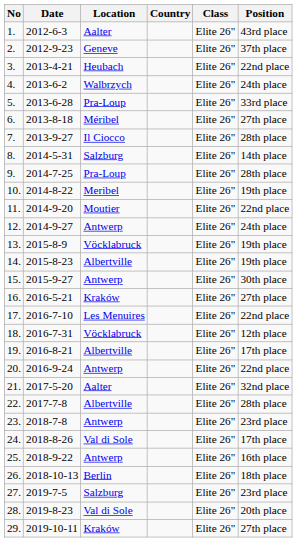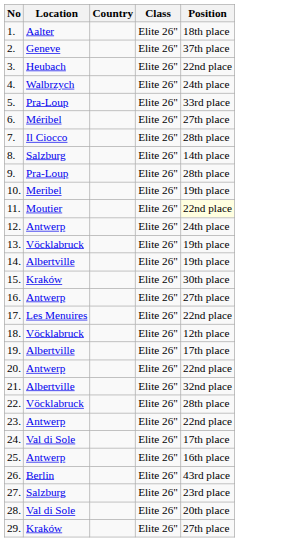- column: Date | 2012-6-3 | 2012-9-23 | 2013-4-21 | 2013-6-2 | 2013-6-28 | 2013-8-18 | 2013-9-27 | 2014-5-31 | 2014-7-25 | 2014-8-22 | 2014-9-20 | 2014-9-27 | 2015-8-9 | 2015-8-23 | 2015-9-27 | 2016-5-21 | 2016-7-10 | 2016-7-31 | 2016-8-21 | 2016-9-24 | 2017-5-20 | 2017-7-8 | 2018-7-8 | 2018-8-26 | 2018-9-22 | 2018-10-13 | 2019-7-5 | 2019-8-23 | 2019-10-11
1. | Position: 43rd place -> 18th place
11. | Position: no background -> lightyellow background
15. | Location: Antwerp -> Kraków
16. | Location: Kraków -> Antwerp
21. | Location: Aalter -> Albertville
22. | Location: Albertville -> Vöcklabruck
23. | Position: 23rd place -> 22nd place
26. | Position: 18th place -> 43rd place
